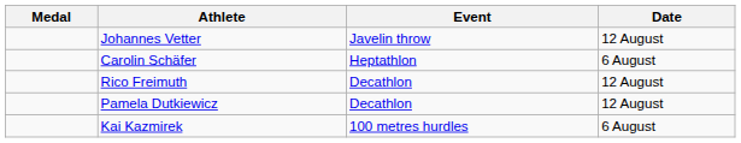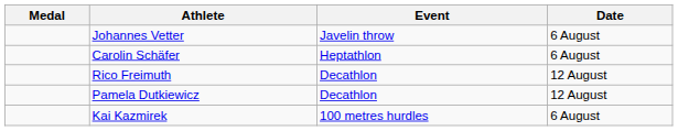Johannes Vetter | Date: 12 August -> 6 August
